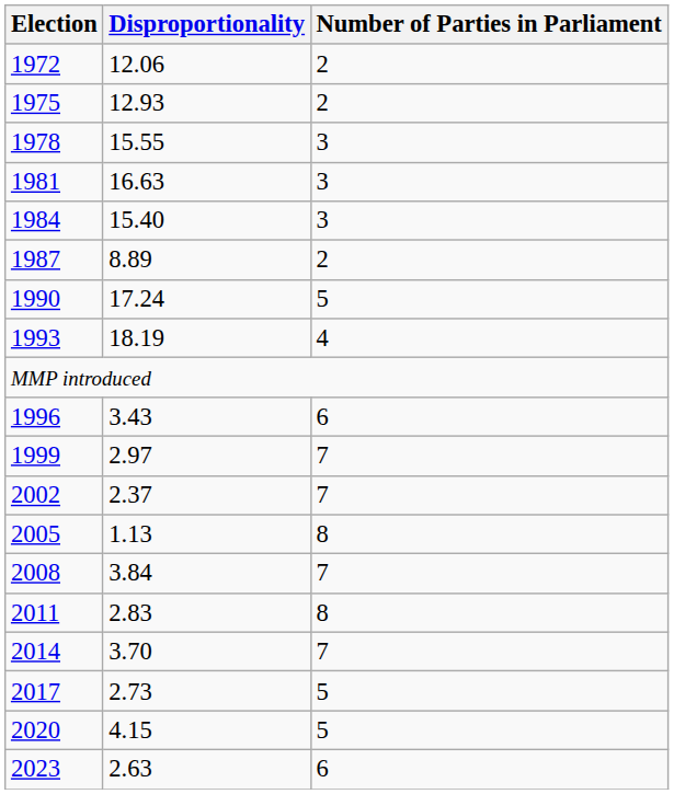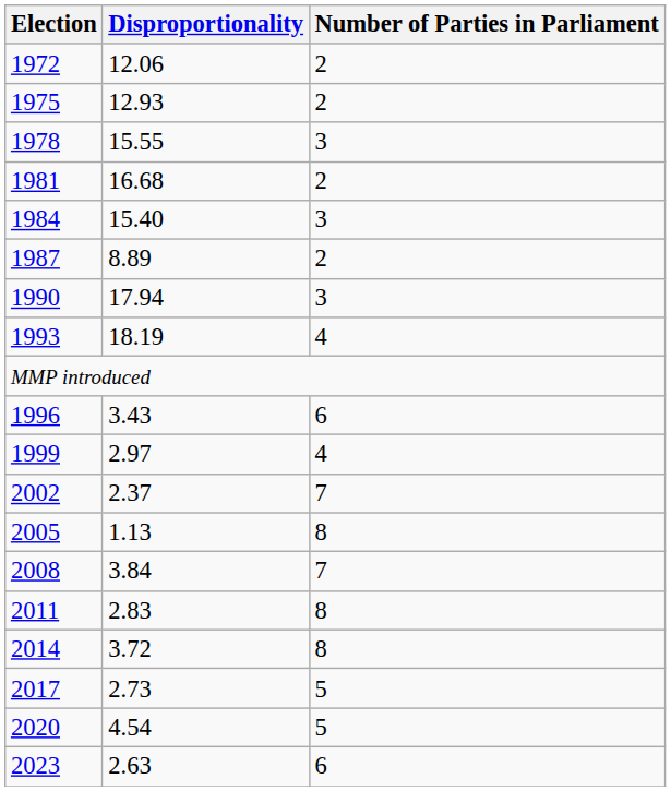1981 | Disproportionality: 16.63 -> 16.68
1981 | Number of Parties in Parliament: 3 -> 2
1990 | Disproportionality: 17.24 -> 17.94
1990 | Number of Parties in Parliament: 5 -> 3
1999 | Number of Parties in Parliament: 7 -> 4
2014 | Disproportionality: 3.70 -> 3.72
2014 | Number of Parties in Parliament: 7 -> 8
2020 | Disproportionality: 4.15 -> 4.54
